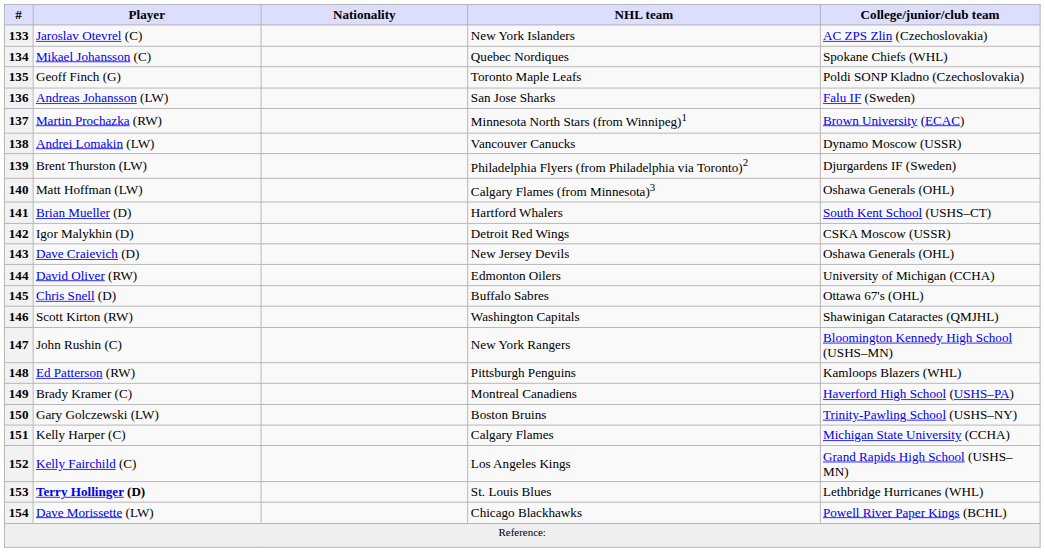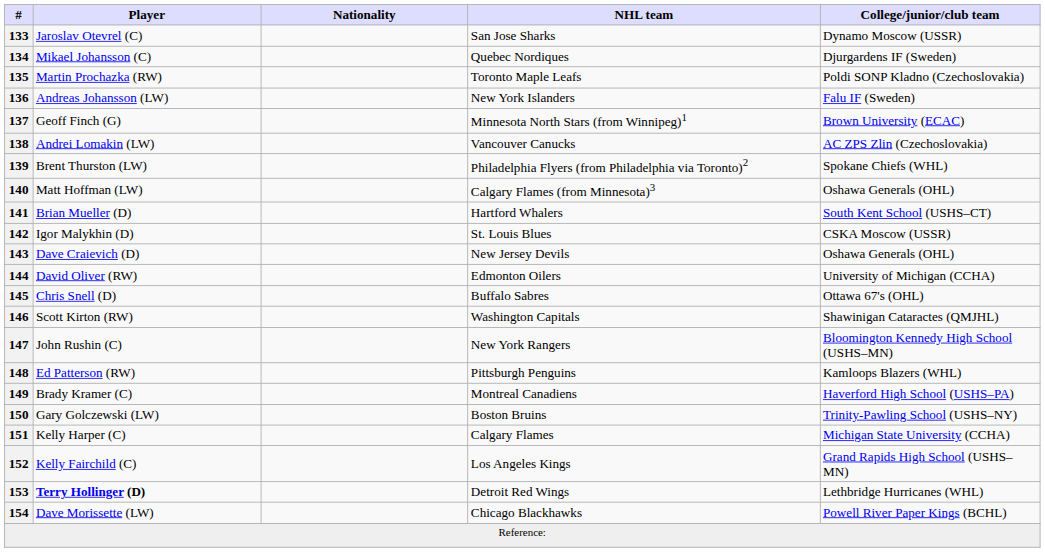133 | NHL team: New York Islanders -> San Jose Sharks
133 | College/junior/club team: AC ZPS Zlin (Czechoslovakia) -> Dynamo Moscow (USSR)
134 | College/junior/club team: Spokane Chiefs (WHL) -> Djurgardens IF (Sweden)
135 | Player: Geoff Finch (G) -> Martin Prochazka (RW)
136 | NHL team: San Jose Sharks -> New York Islanders
137 | Player: Martin Prochazka (RW) -> Geoff Finch (G)
138 | College/junior/club team: Dynamo Moscow (USSR) -> AC ZPS Zlin (Czechoslovakia)
139 | College/junior/club team: Djurgardens IF (Sweden) -> Spokane Chiefs (WHL)
142 | NHL team: Detroit Red Wings -> St. Louis Blues
153 | NHL team: St. Louis Blues -> Detroit Red Wings
